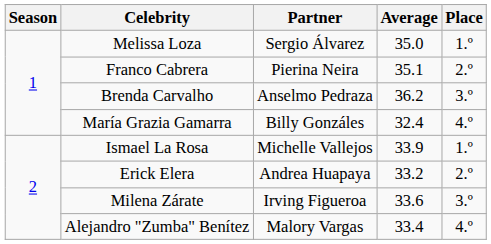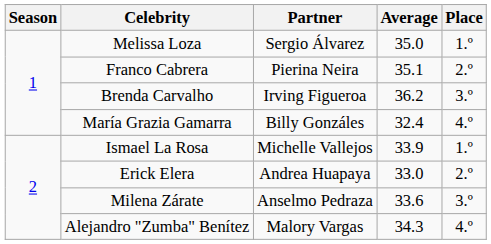Brenda Carvalho | Partner: Anselmo Pedraza -> Irving Figueroa
Erick Elera | Average: 33.2 -> 33.0
Milena Zárate | Partner: Irving Figueroa -> Anselmo Pedraza
Alejandro "Zumba" Benítez | Average: 33.4 -> 34.3
